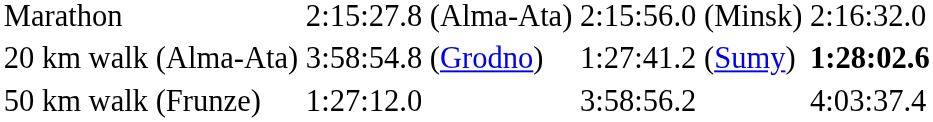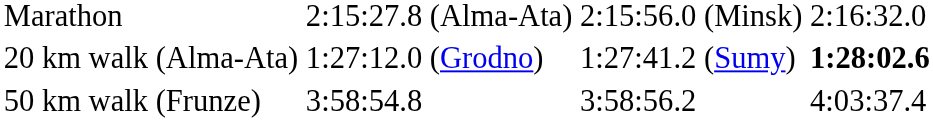20 km walk | column 3: 3:58:54.8 -> 1:27:12.0
50 km walk | column 3: 1:27:12.0 -> 3:58:54.8
